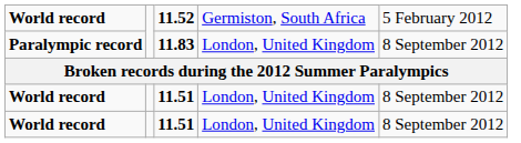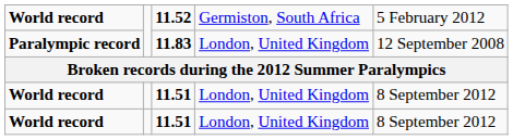Paralympic record | column 5: 8 September 2012 -> 12 September 2008
